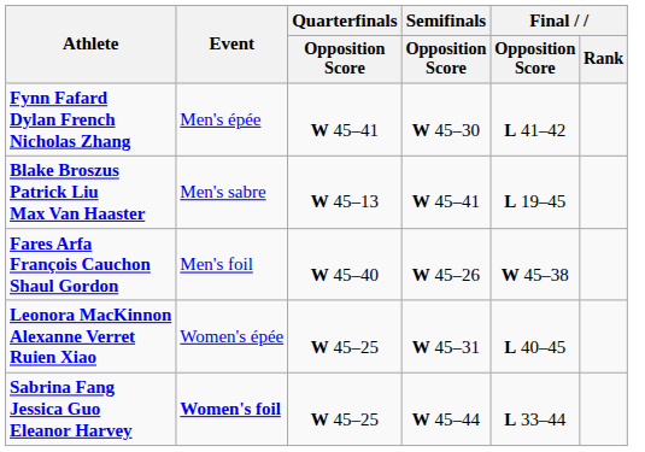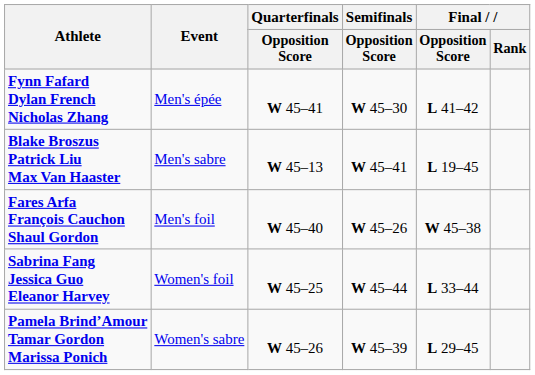- row: Leonora MacKinnon Alexanne Verret Ruien Xiao | Women's épée | W 45–25 | W 45–31 | L 40–45
Sabrina Fang Jessica Guo Eleanor Harvey | Event: bold -> normal
+ row: Pamela Brind’Amour Tamar Gordon Marissa Ponich | Women's sabre | W 45–26 | W 45–39 | L 29–45
